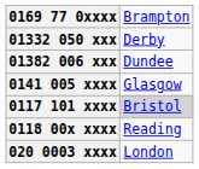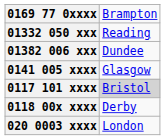01332 050 xxx | column 2: Derby -> Reading
0118 00x xxxx | column 2: Reading -> Derby
